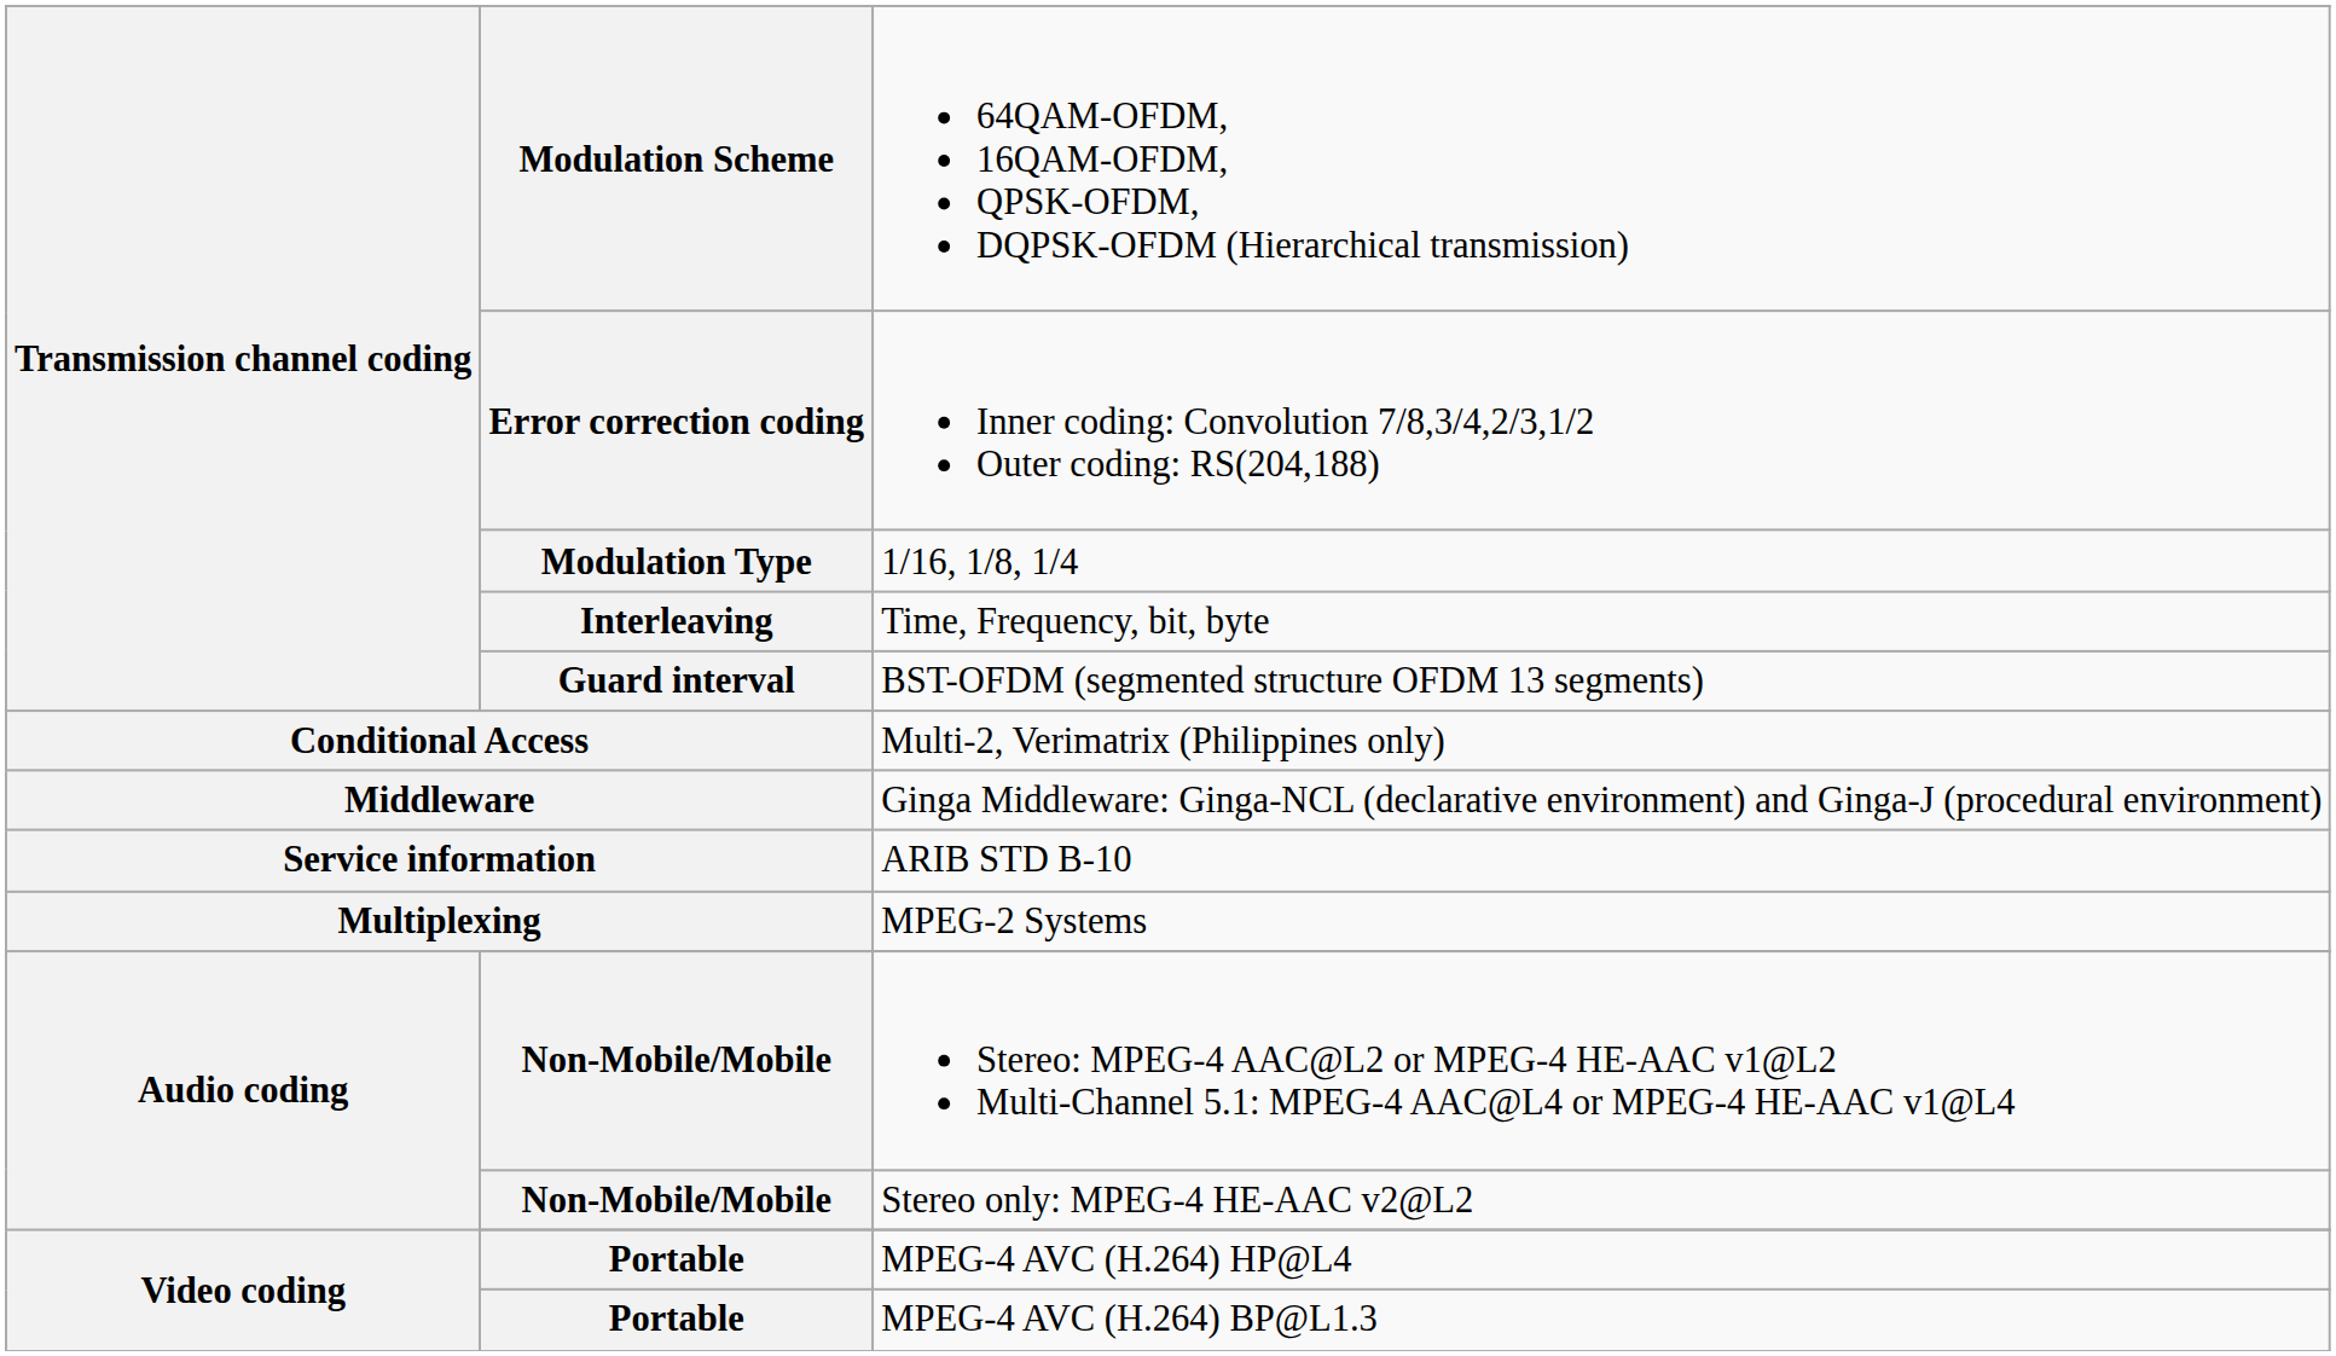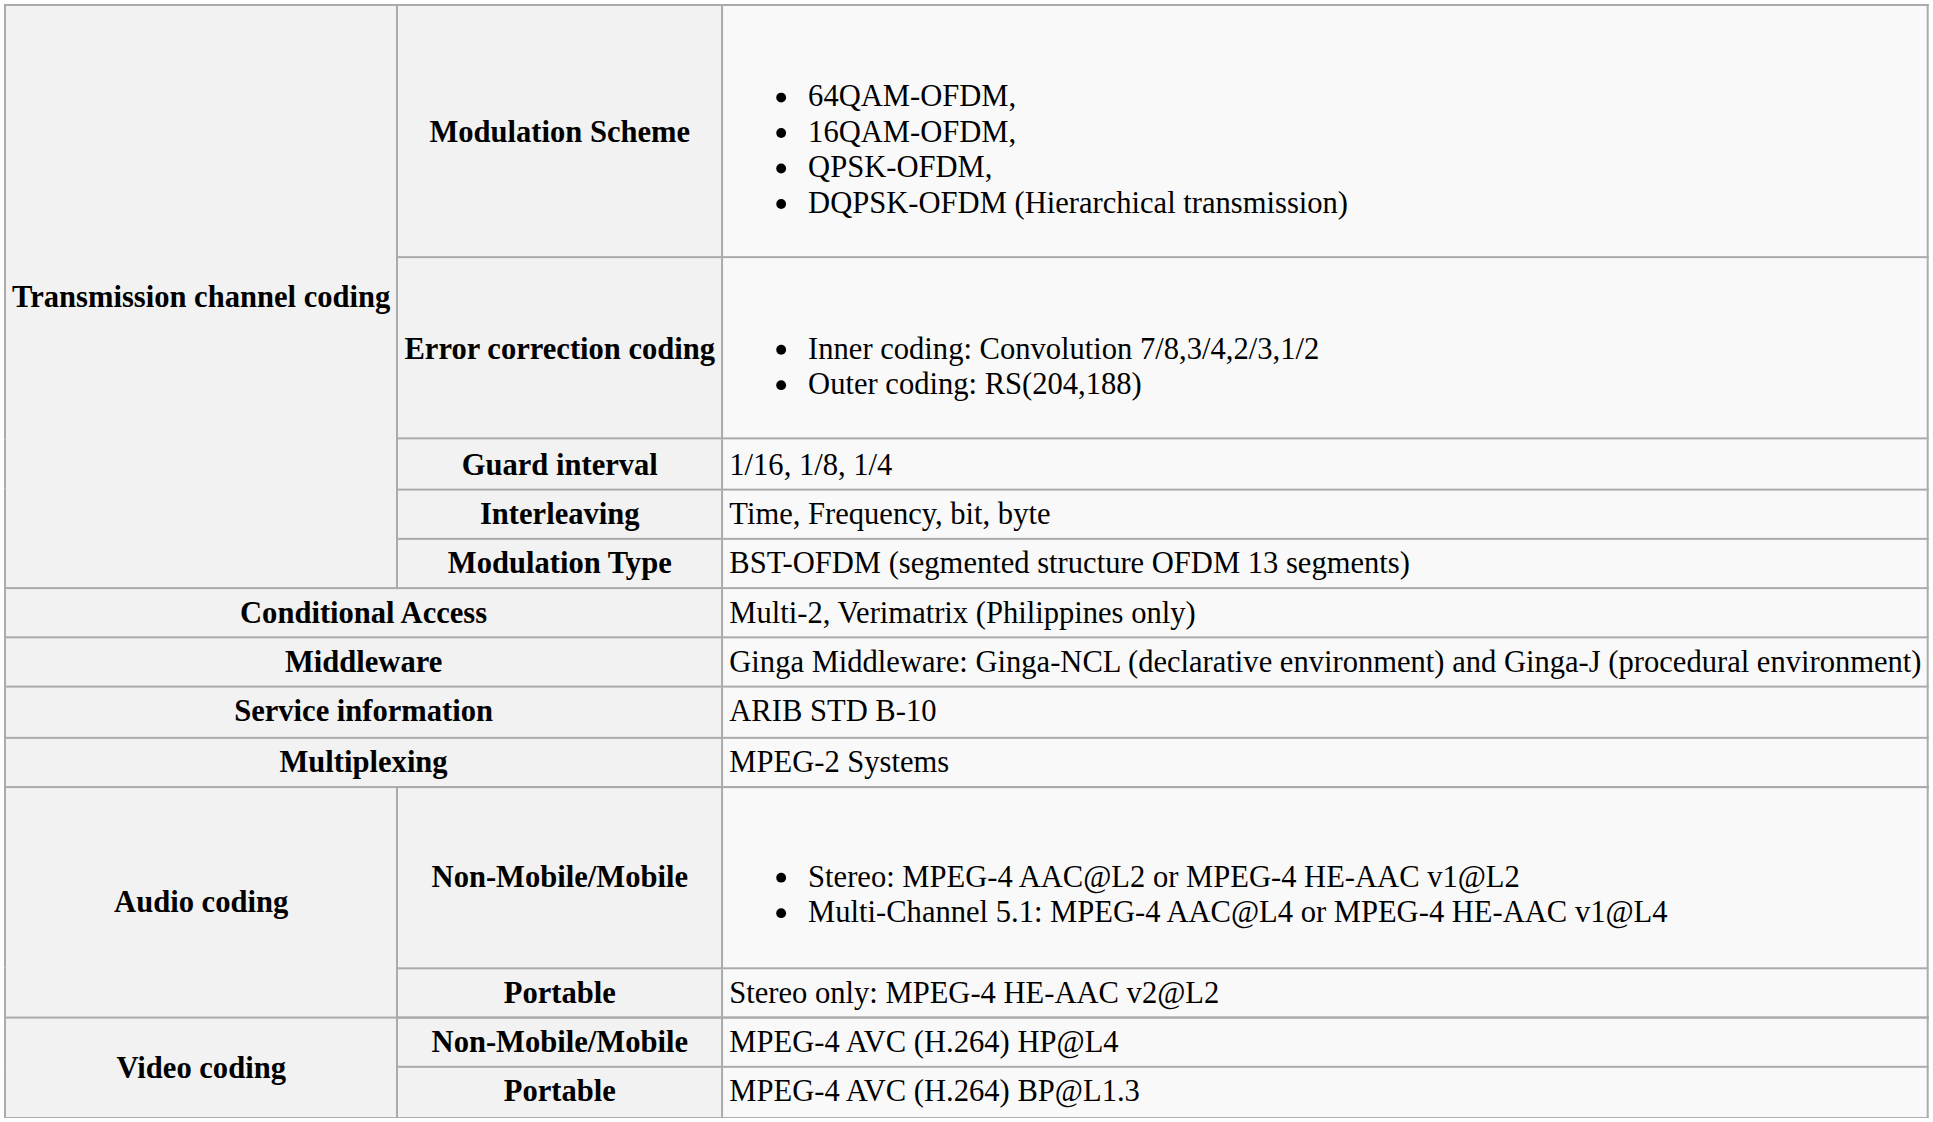1/16, 1/8, 1/4 | column 2: Modulation Type -> Guard interval
BST-OFDM (segmented structure OFDM 13 segments) | column 2: Guard interval -> Modulation Type
Stereo only: MPEG-4 HE-AAC v2@L2 | column 2: Non-Mobile/Mobile -> Portable
MPEG-4 AVC (H.264) HP@L4 | column 2: Portable -> Non-Mobile/Mobile
